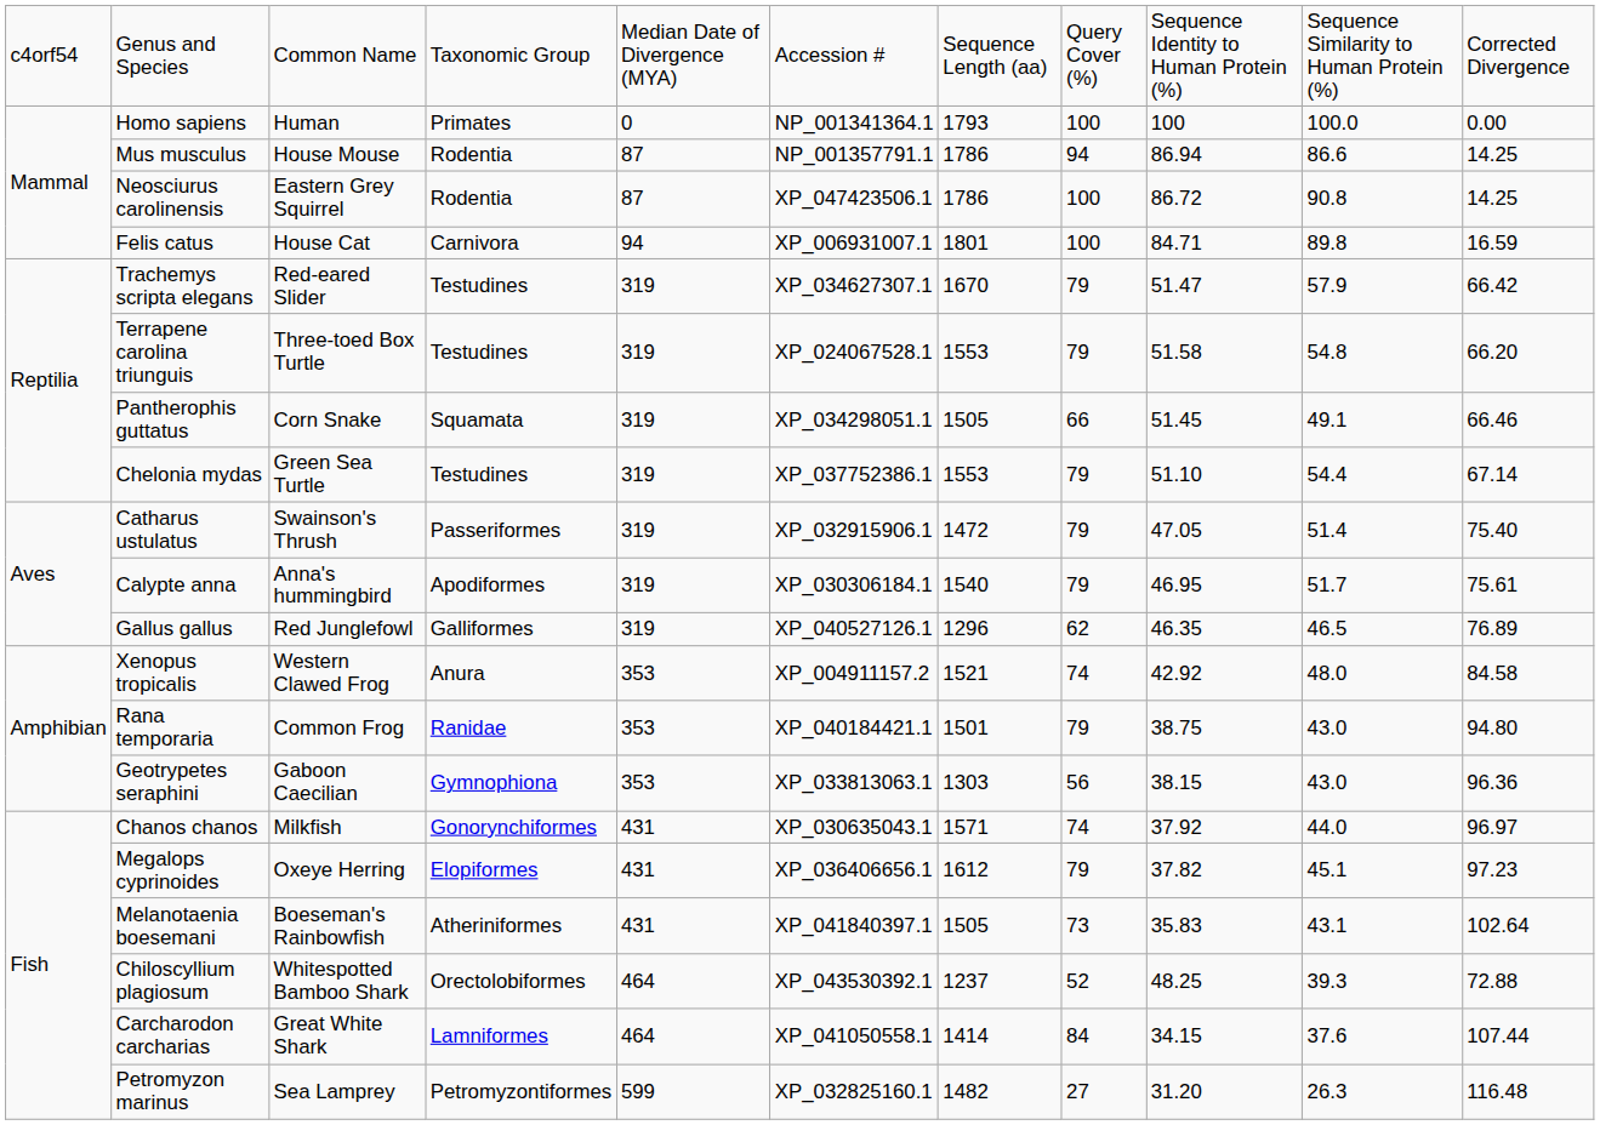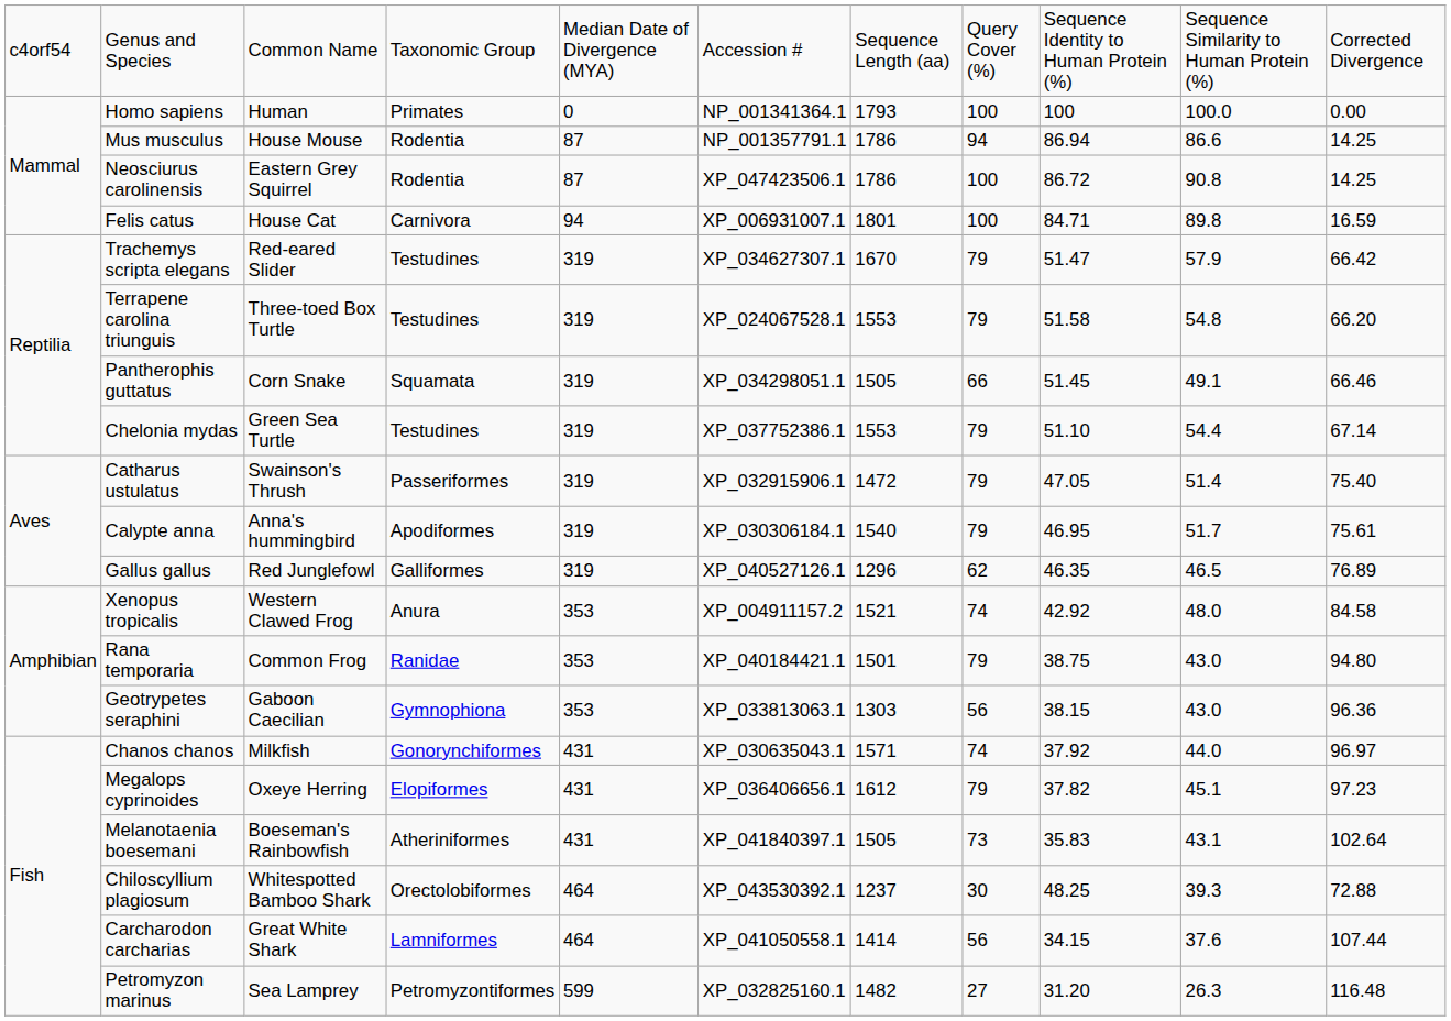Chiloscyllium plagiosum | column 8: 52 -> 30
Carcharodon carcharias | column 8: 84 -> 56
